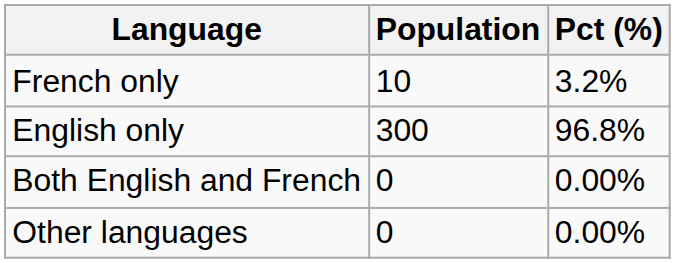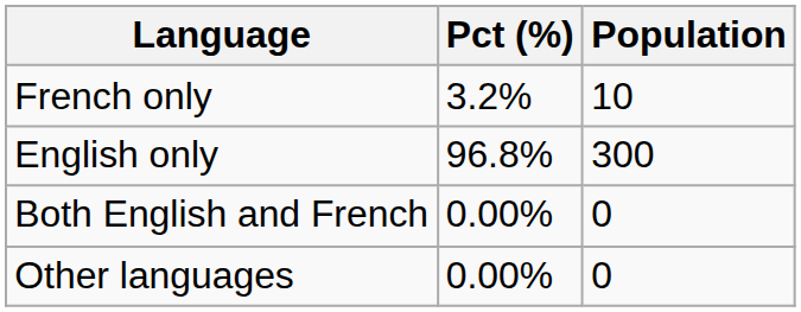columns swapped: Population <-> Pct (%)
